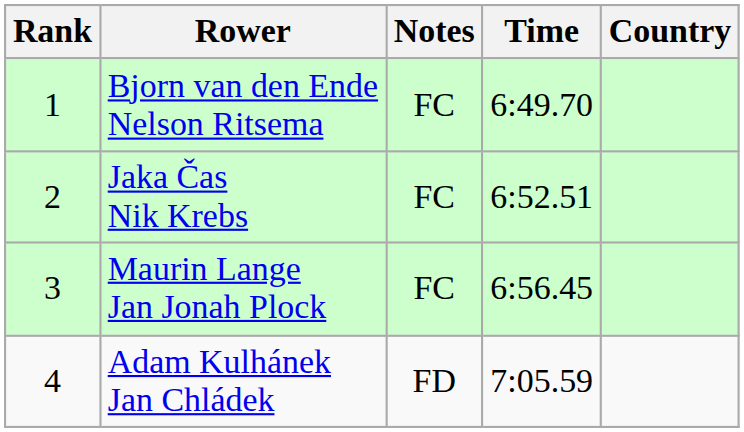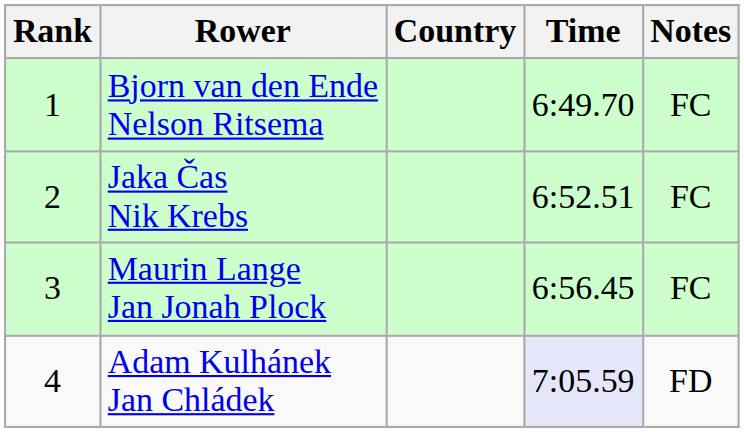columns swapped: Country <-> Notes
Adam Kulhánek Jan Chládek | Time: no background -> lavender background
